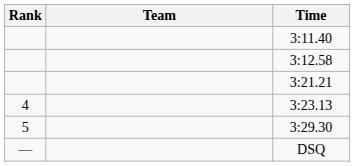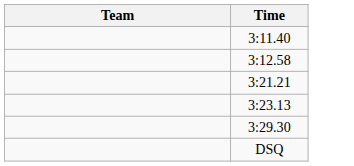- column: Rank | 4 | 5 | —
